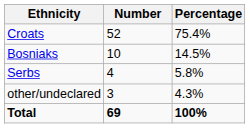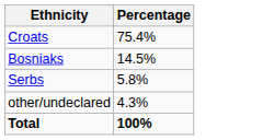- column: Number | 52 | 10 | 4 | 3 | 69
